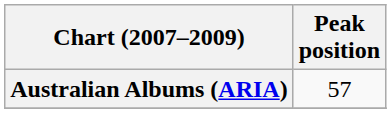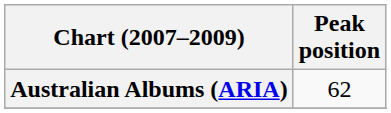Australian Albums (ARIA) | Peak position: 57 -> 62
